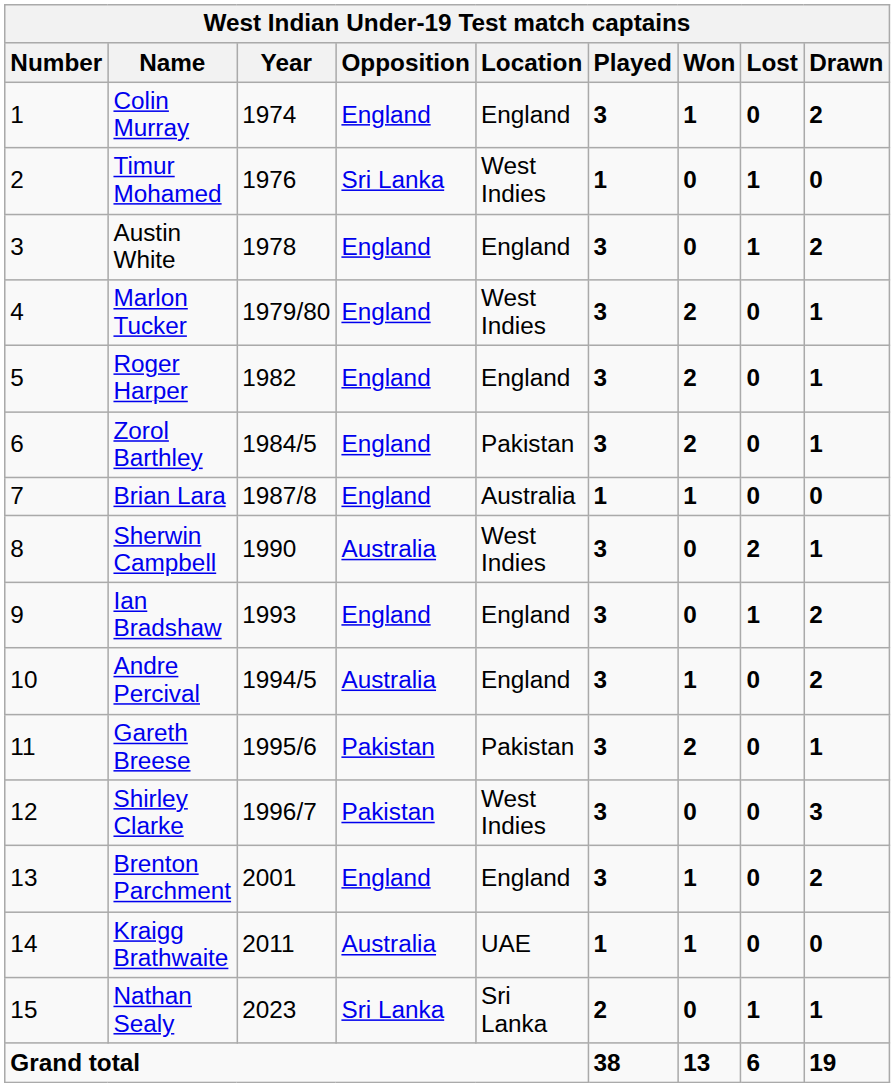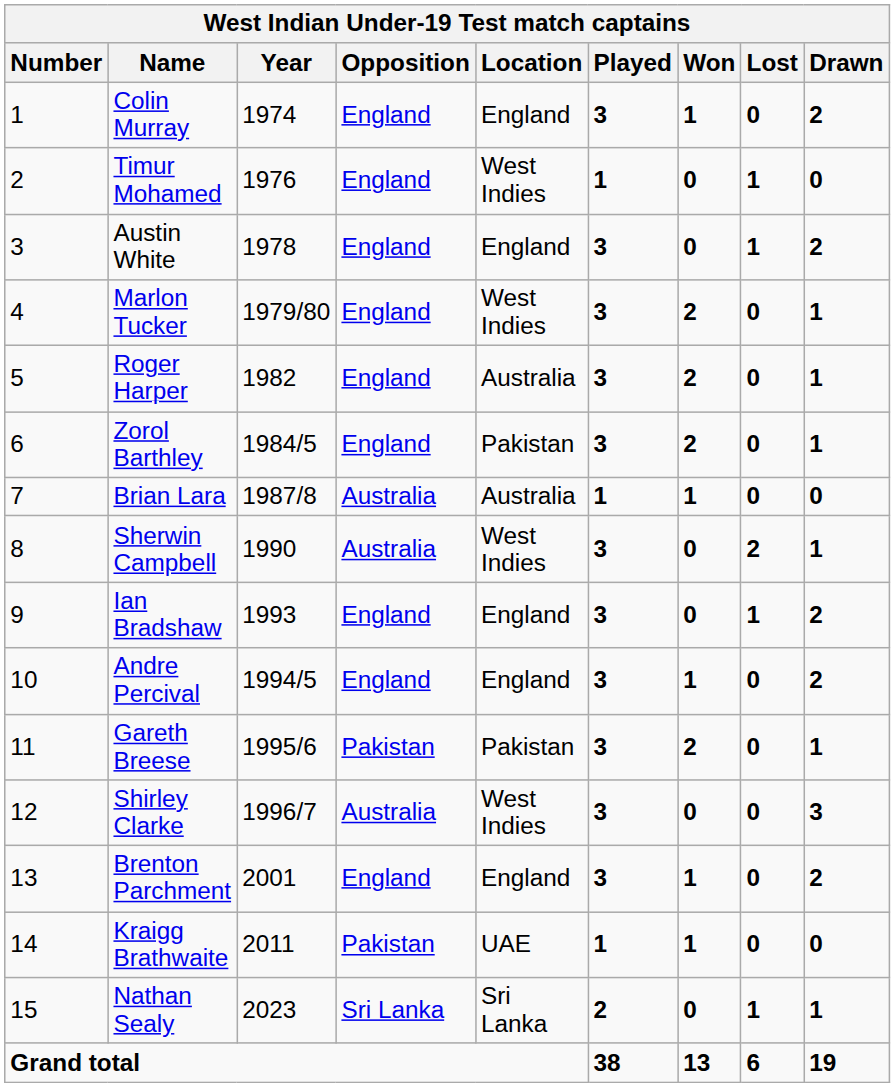Timur Mohamed | Opposition: Sri Lanka -> England
Roger Harper | Location: England -> Australia
Brian Lara | Opposition: England -> Australia
Andre Percival | Opposition: Australia -> England
Shirley Clarke | Opposition: Pakistan -> Australia
Kraigg Brathwaite | Opposition: Australia -> Pakistan
